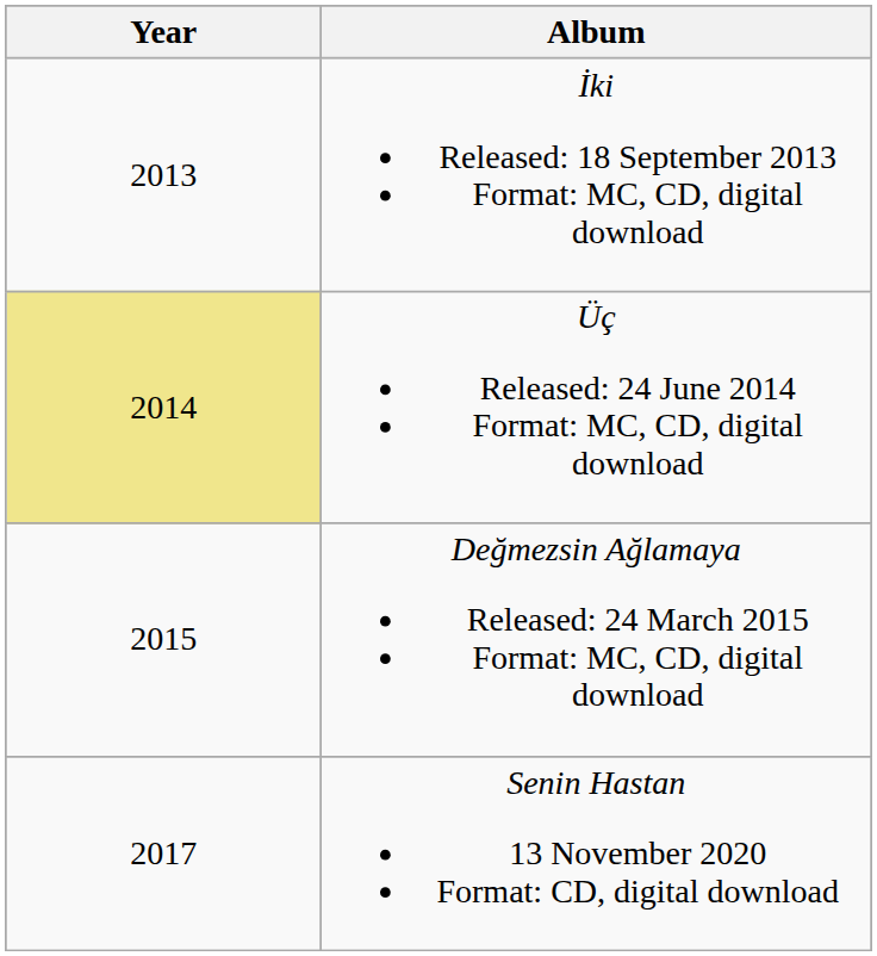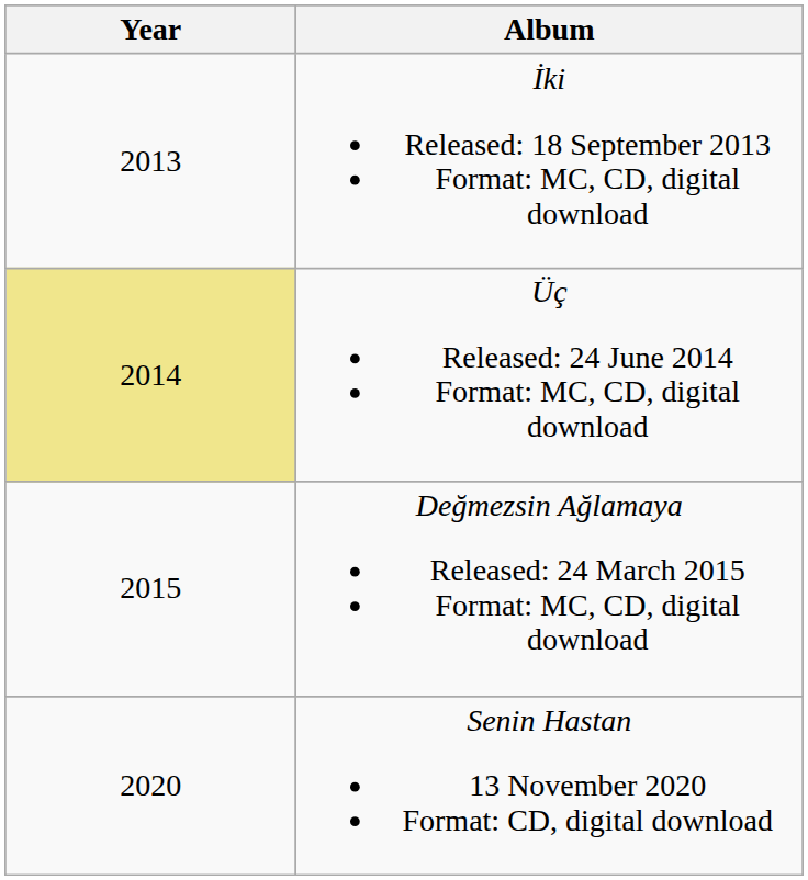Senin Hastan 13 November 2020 Format: CD, digital download | Year: 2017 -> 2020
